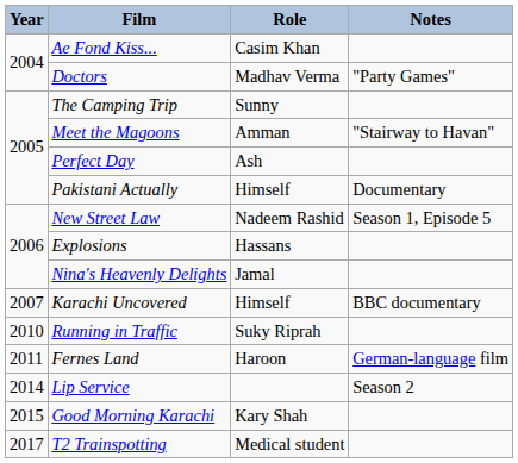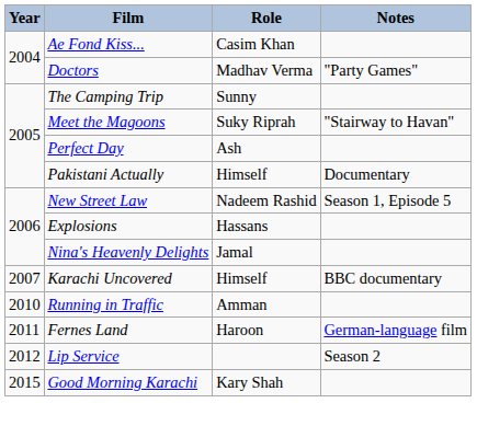Meet the Magoons | Role: Amman -> Suky Riprah
Running in Traffic | Role: Suky Riprah -> Amman
Lip Service | Year: 2014 -> 2012
- row: 2017 | T2 Trainspotting | Medical student
